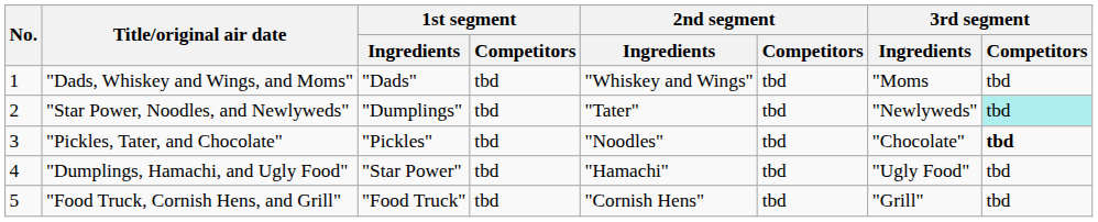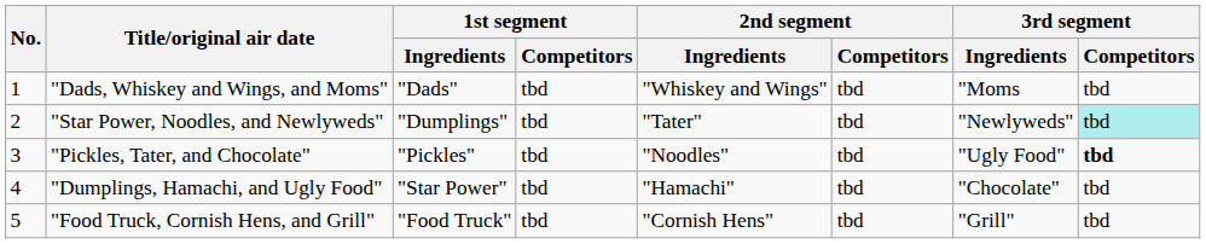"Pickles, Tater, and Chocolate" | 3rd segment / Ingredients: "Chocolate" -> "Ugly Food"
"Dumplings, Hamachi, and Ugly Food" | 3rd segment / Ingredients: "Ugly Food" -> "Chocolate"
